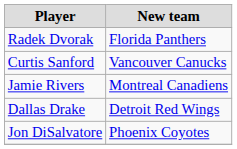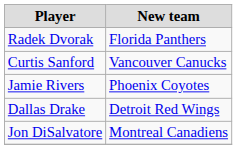Jamie Rivers | New team: Montreal Canadiens -> Phoenix Coyotes
Jon DiSalvatore | New team: Phoenix Coyotes -> Montreal Canadiens
